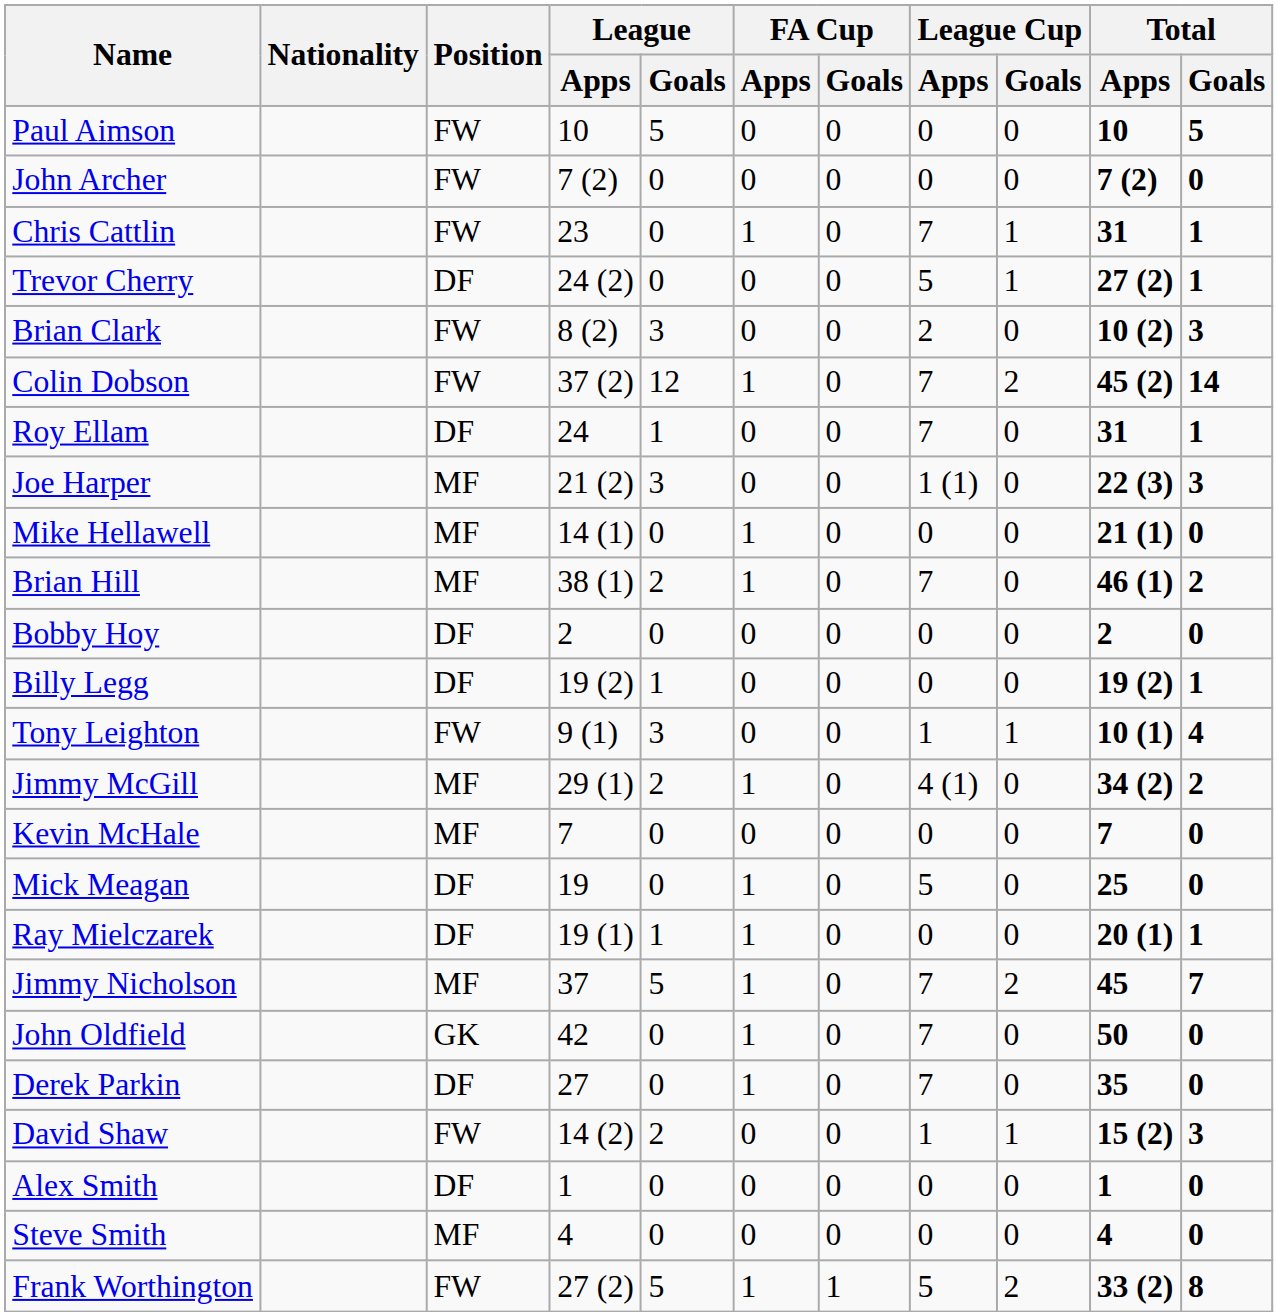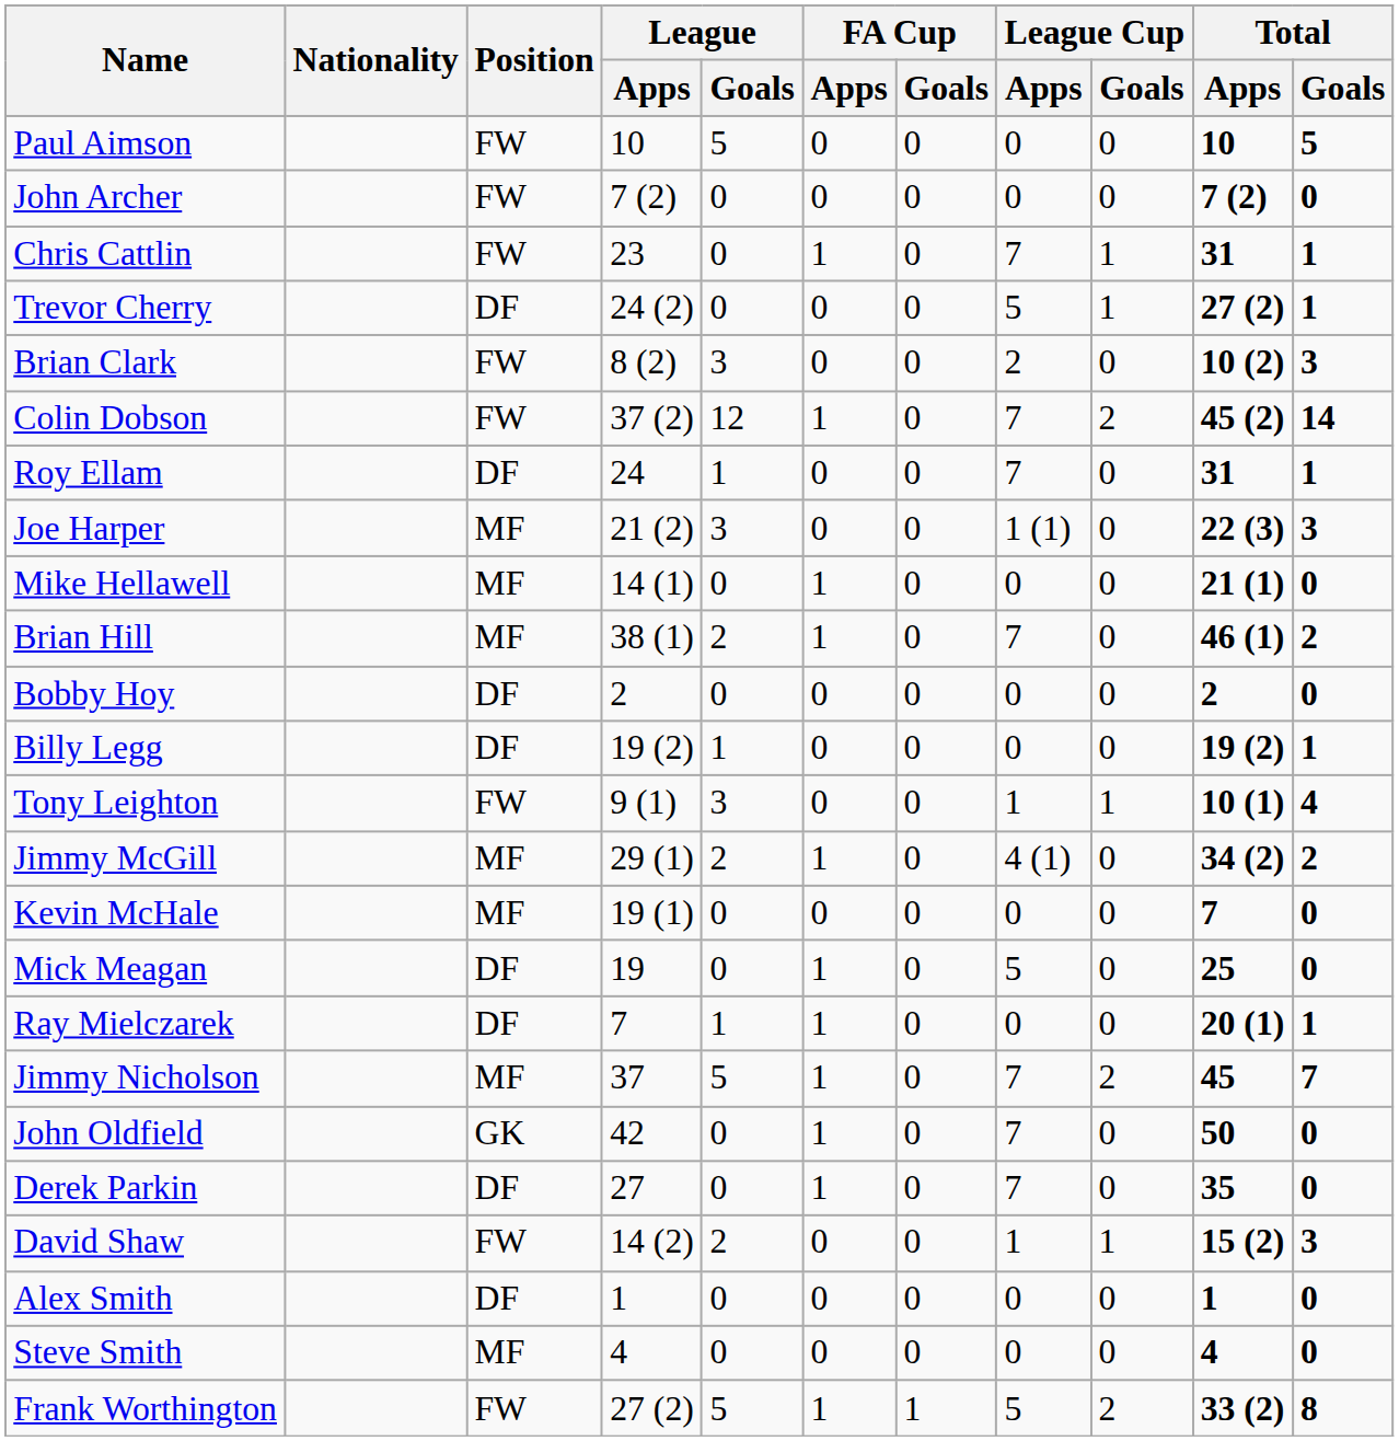Kevin McHale | League / Apps: 7 -> 19 (1)
Ray Mielczarek | League / Apps: 19 (1) -> 7
